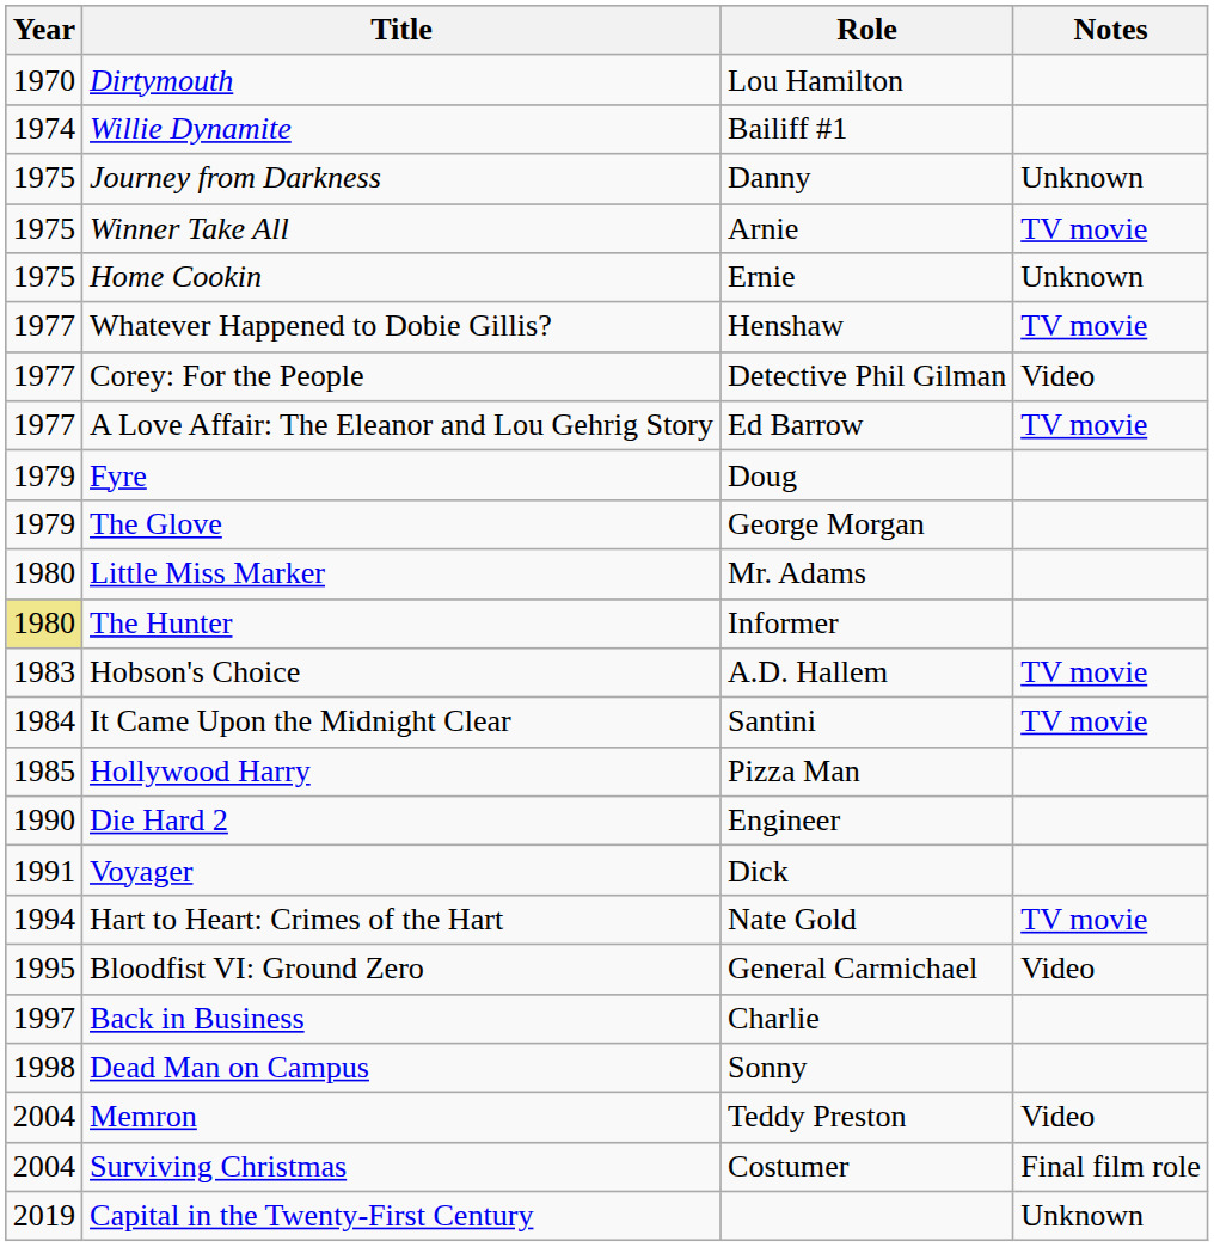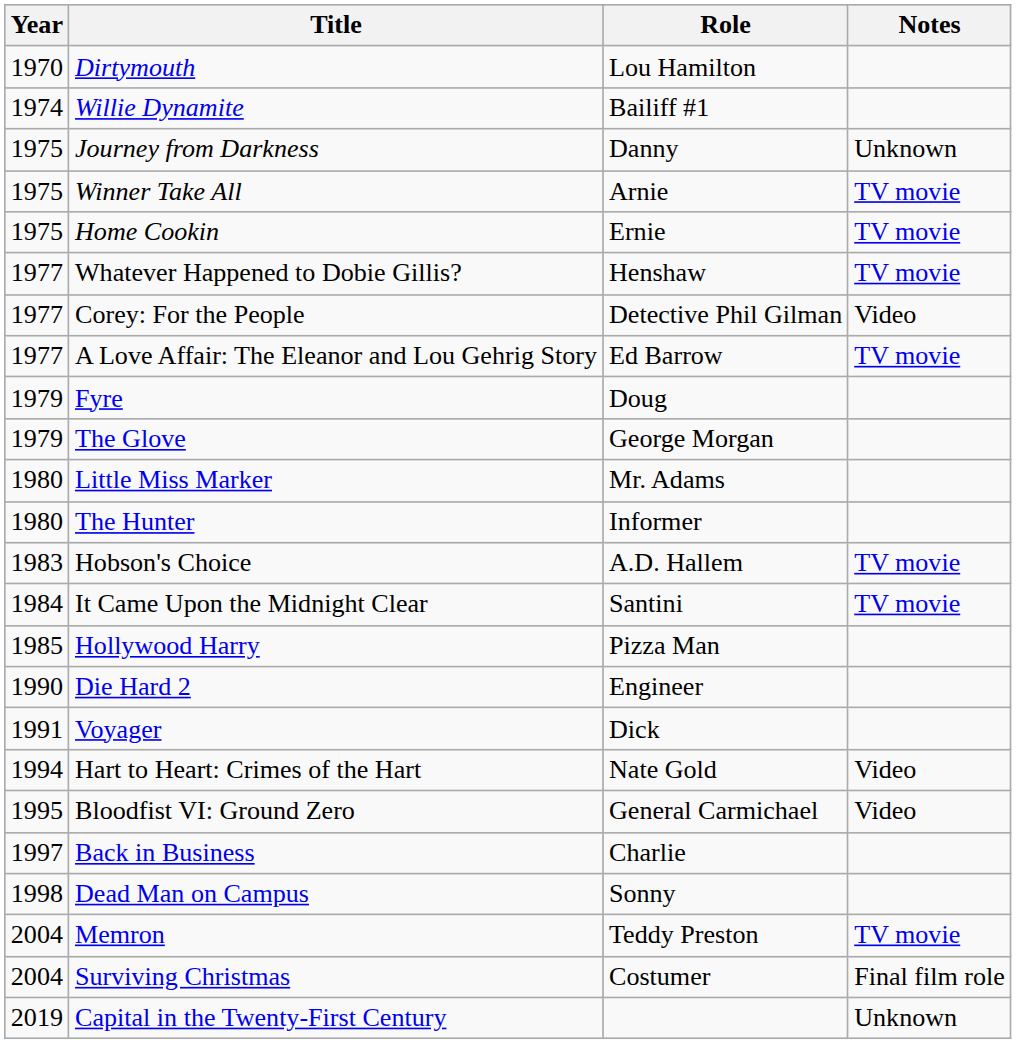Home Cookin | Notes: Unknown -> TV movie
The Hunter | Year: khaki background -> no background
Hart to Heart: Crimes of the Hart | Notes: TV movie -> Video
Memron | Notes: Video -> TV movie
